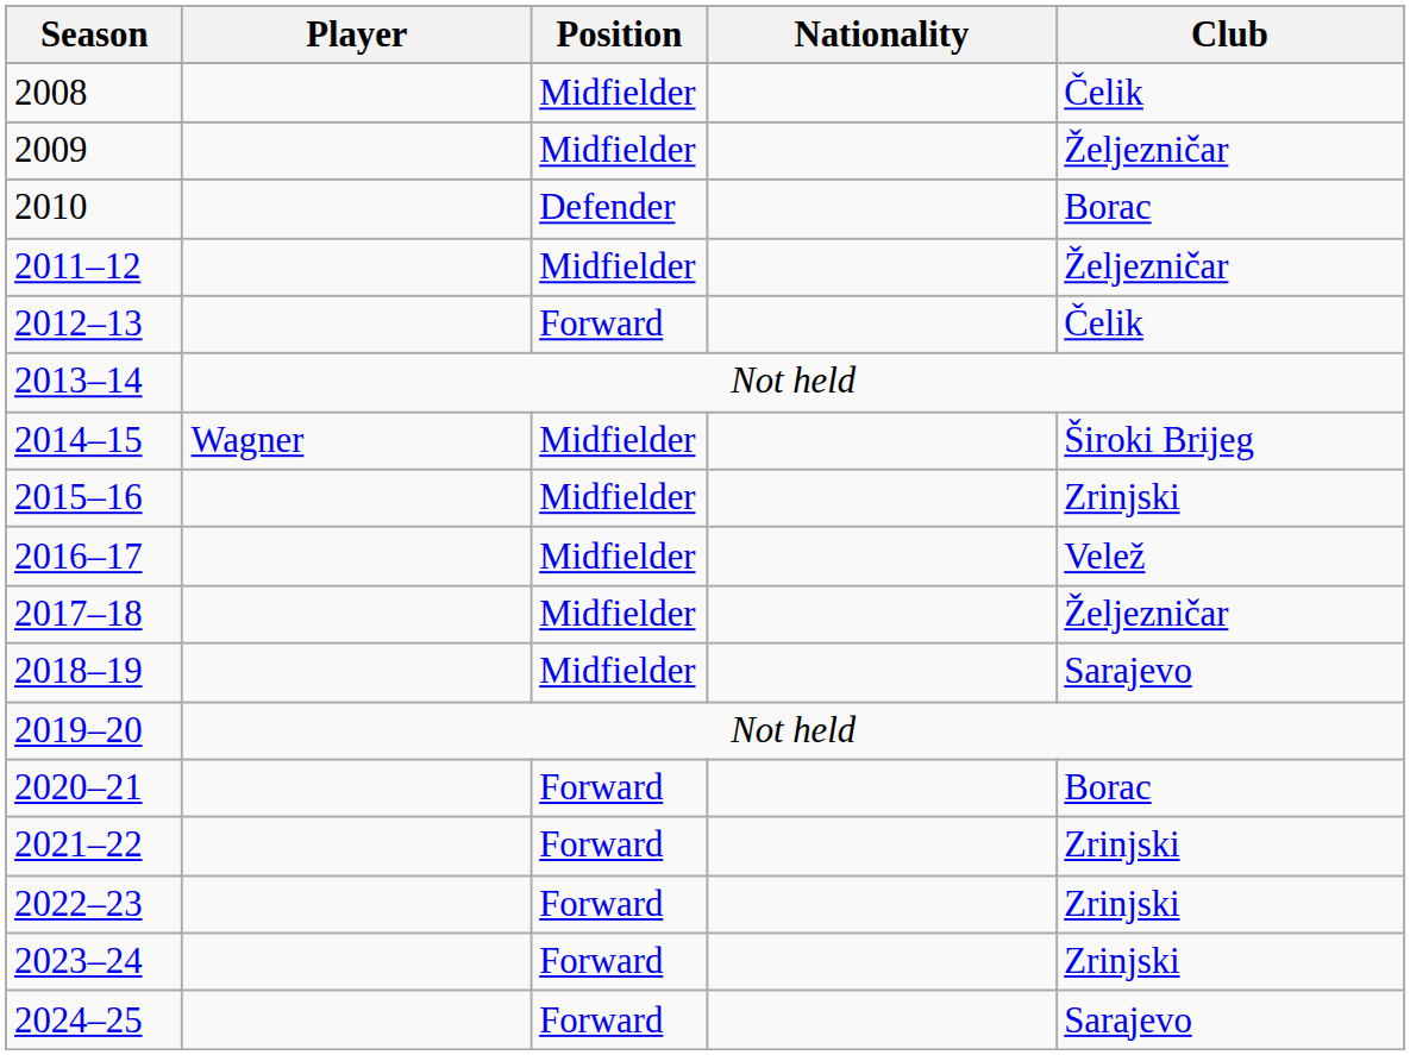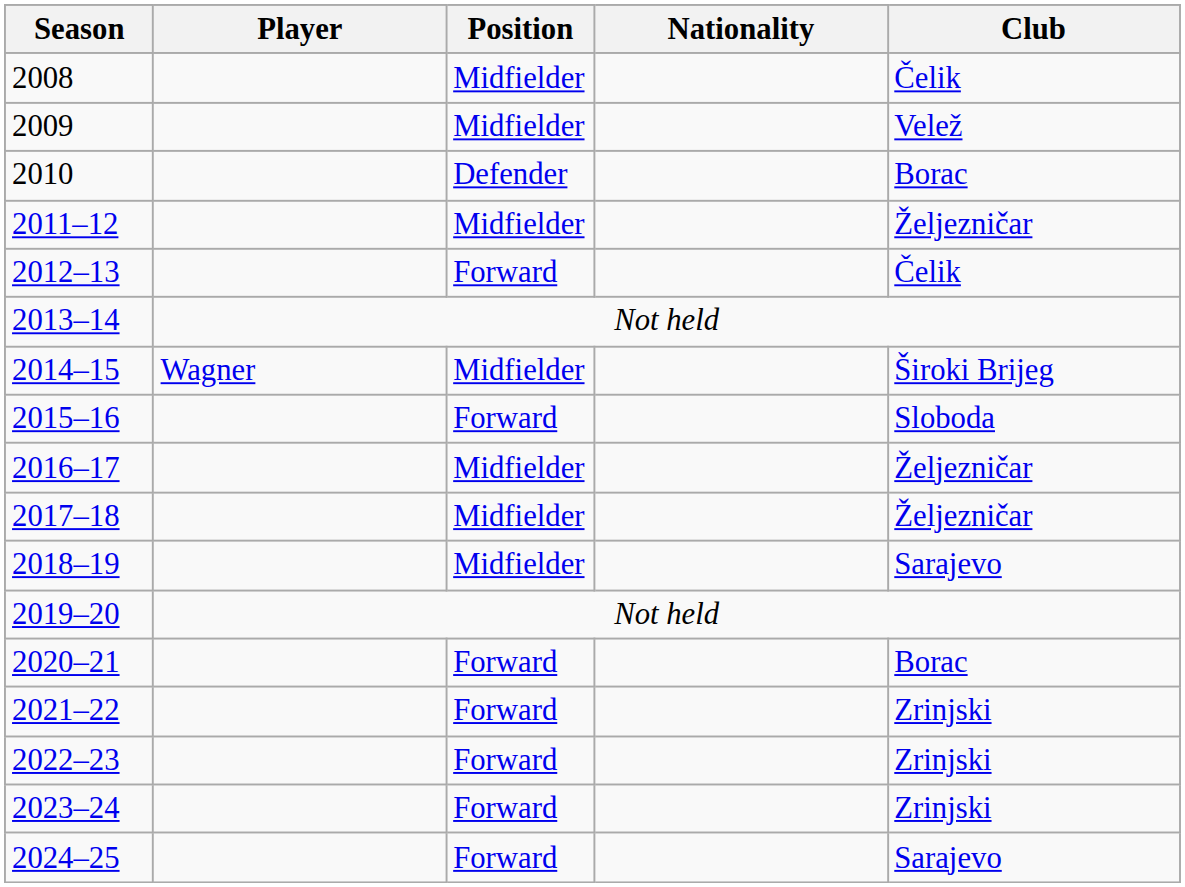2009 | Club: Željezničar -> Velež
2015–16 | Position: Midfielder -> Forward
2015–16 | Club: Zrinjski -> Sloboda
2016–17 | Club: Velež -> Željezničar
